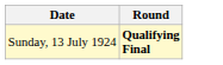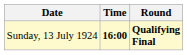+ column: Time | 16:00
